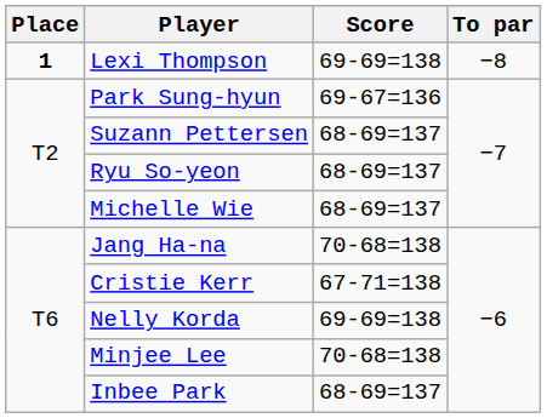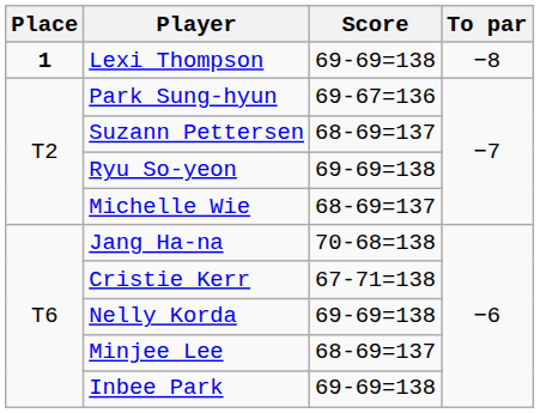Ryu So-yeon | Score: 68-69=137 -> 69-69=138
Minjee Lee | Score: 70-68=138 -> 68-69=137
Inbee Park | Score: 68-69=137 -> 69-69=138
